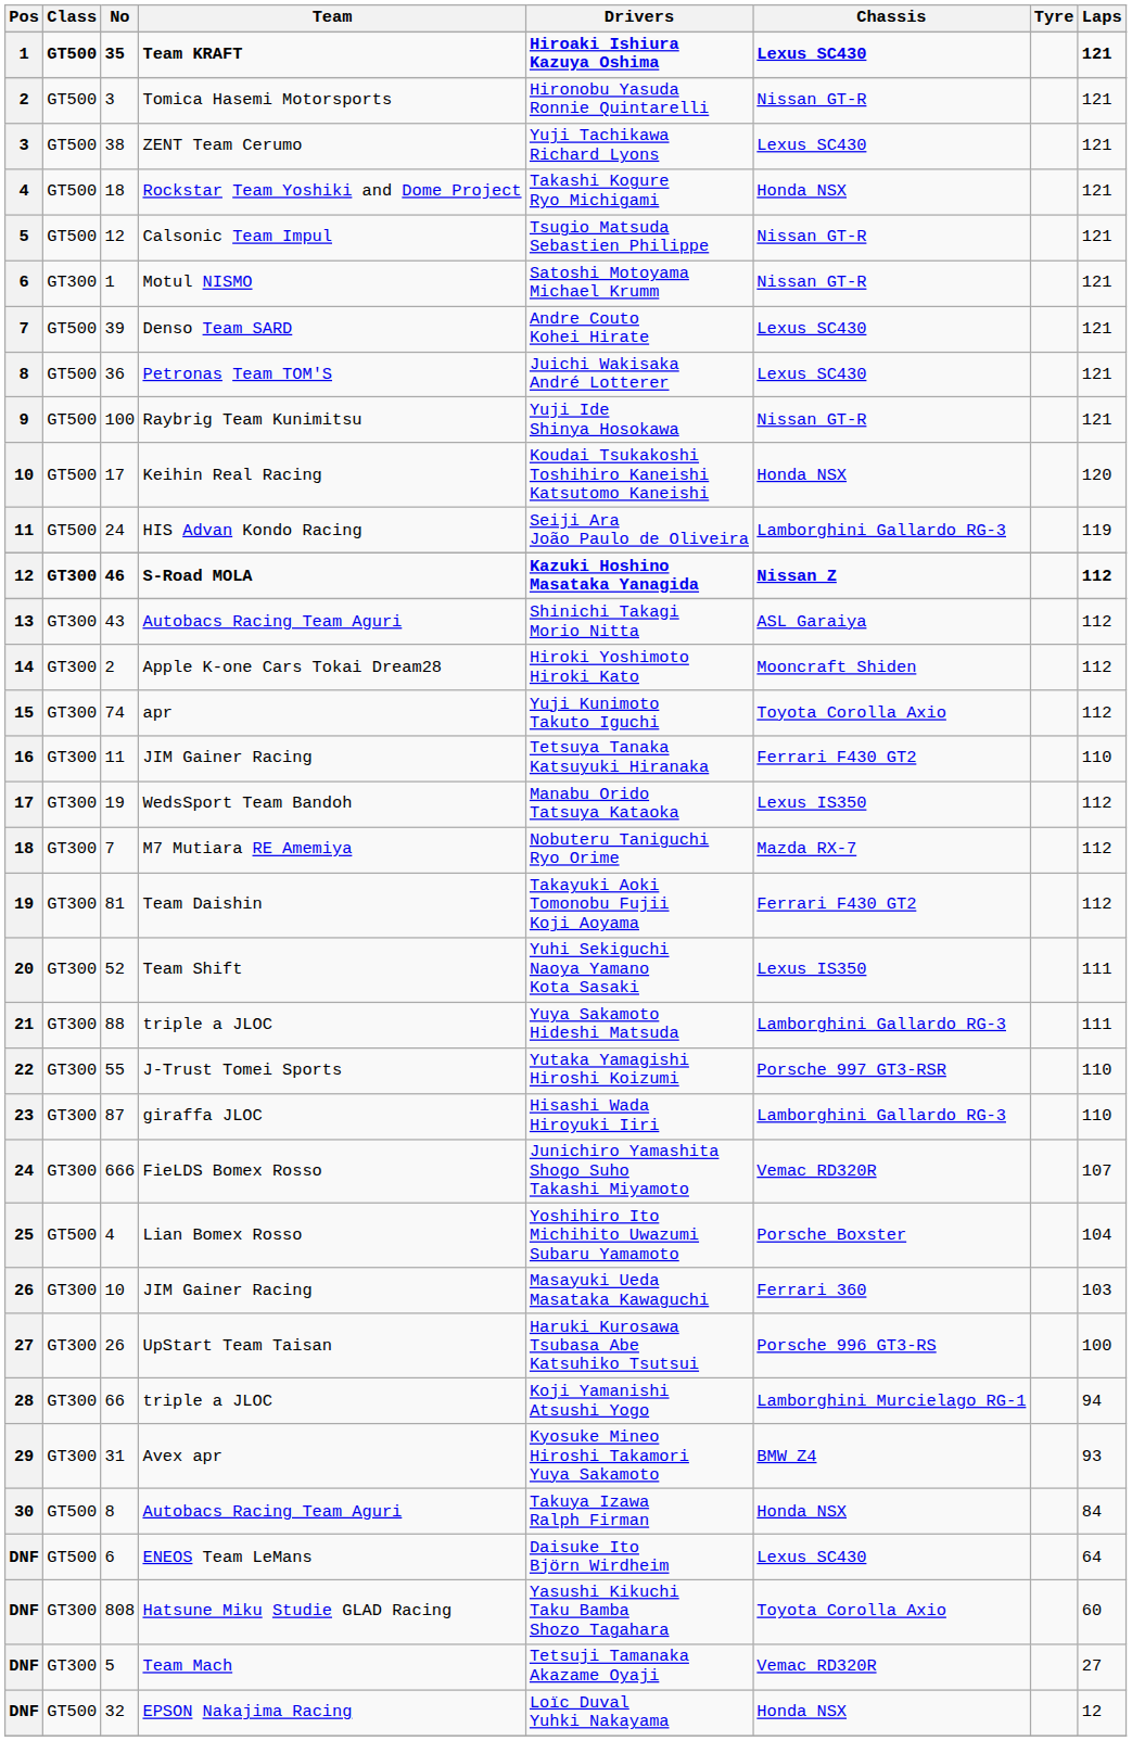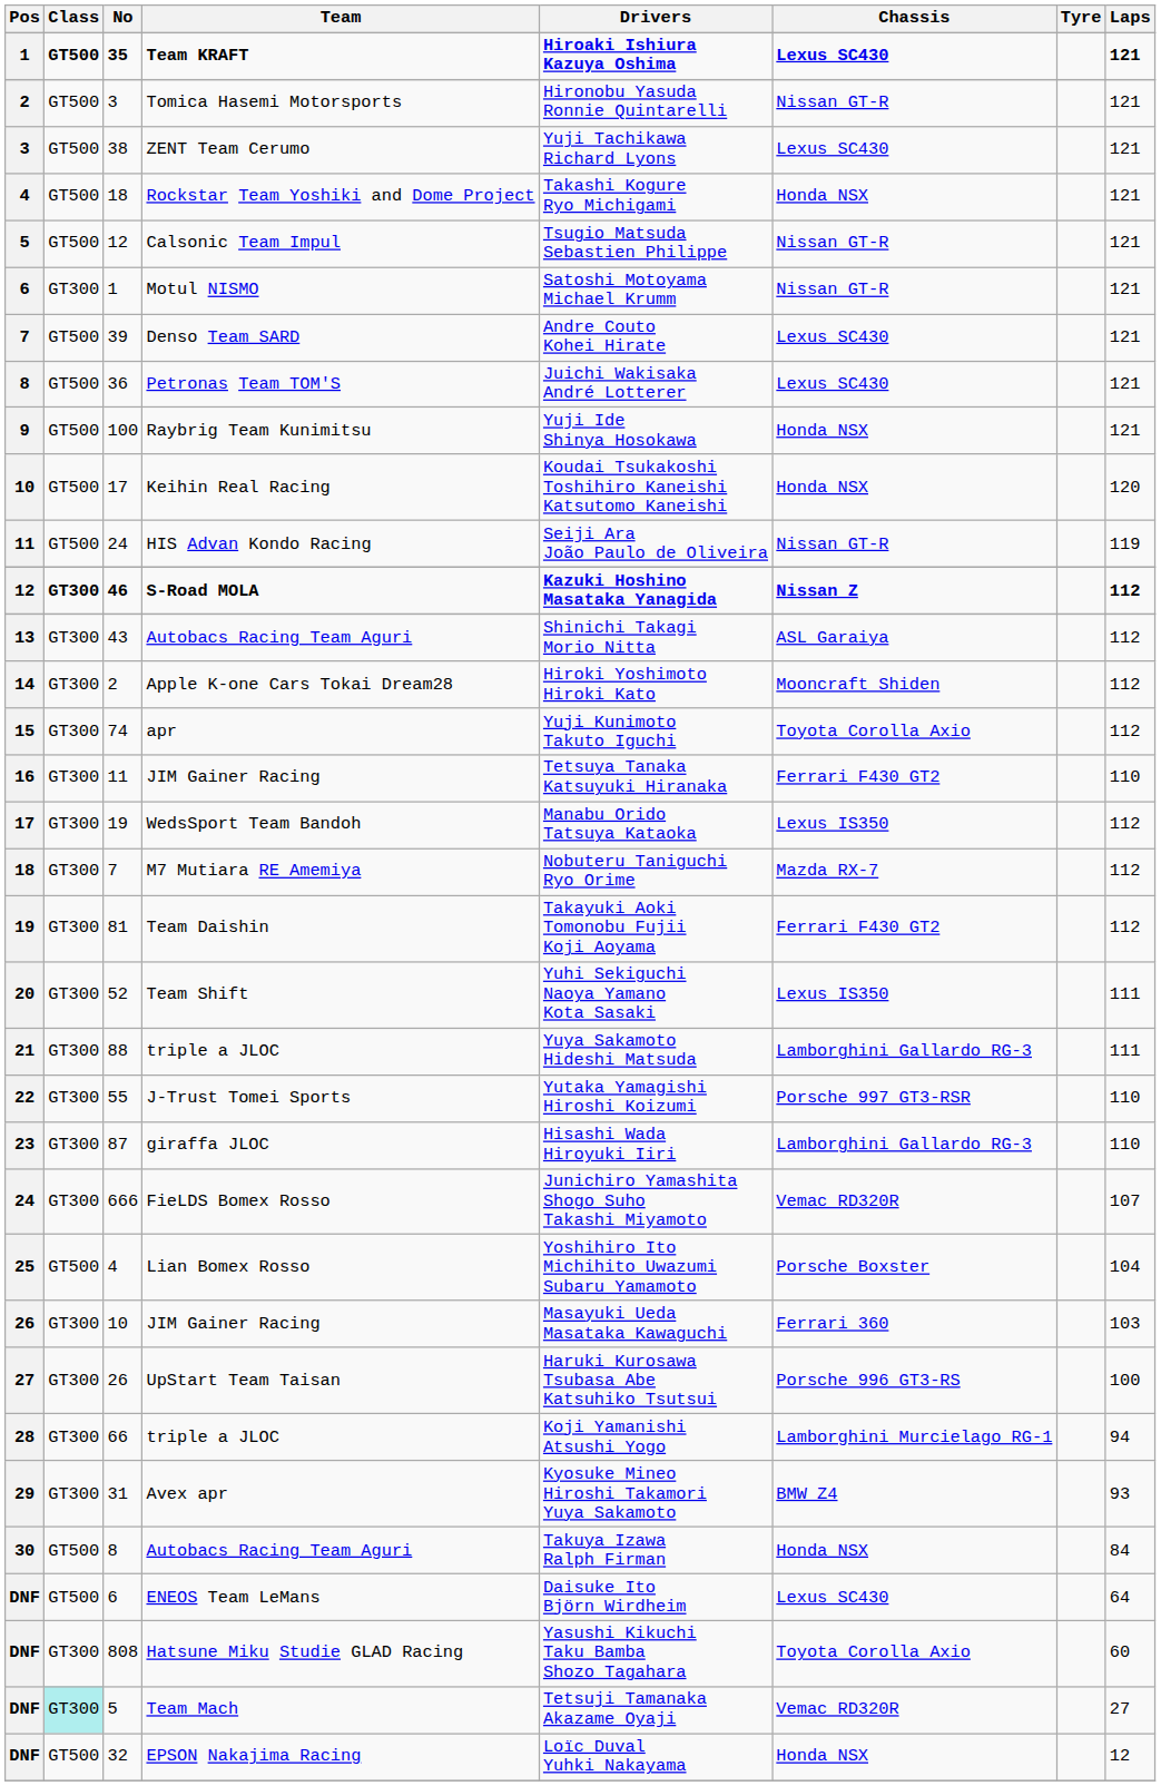Raybrig Team Kunimitsu | Chassis: Nissan GT-R -> Honda NSX
HIS Advan Kondo Racing | Chassis: Lamborghini Gallardo RG-3 -> Nissan GT-R
Team Mach | Class: no background -> paleturquoise background
